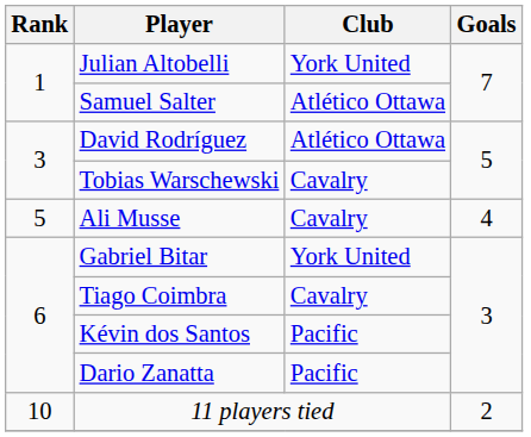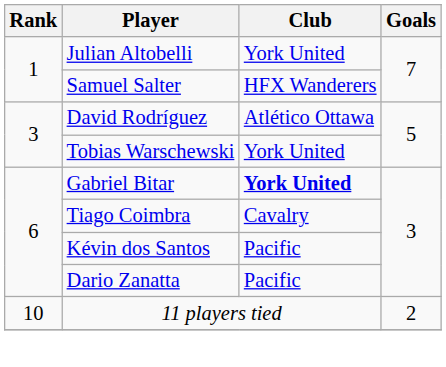Samuel Salter | Club: Atlético Ottawa -> HFX Wanderers
Tobias Warschewski | Club: Cavalry -> York United
- row: 5 | Ali Musse | Cavalry | 4
Gabriel Bitar | Club: normal -> bold
